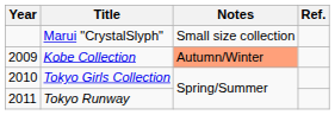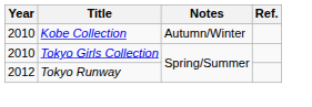- row: Marui "CrystalSlyph" | Small size collection
Kobe Collection | Year: 2009 -> 2010
Kobe Collection | Notes: lightsalmon background -> no background
Tokyo Runway | Year: 2011 -> 2012
